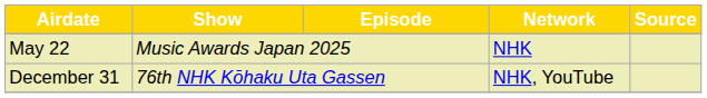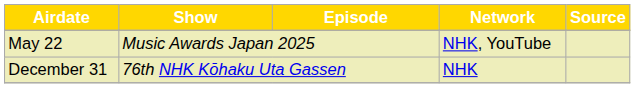May 22 | Network: NHK -> NHK, YouTube
December 31 | Network: NHK, YouTube -> NHK
